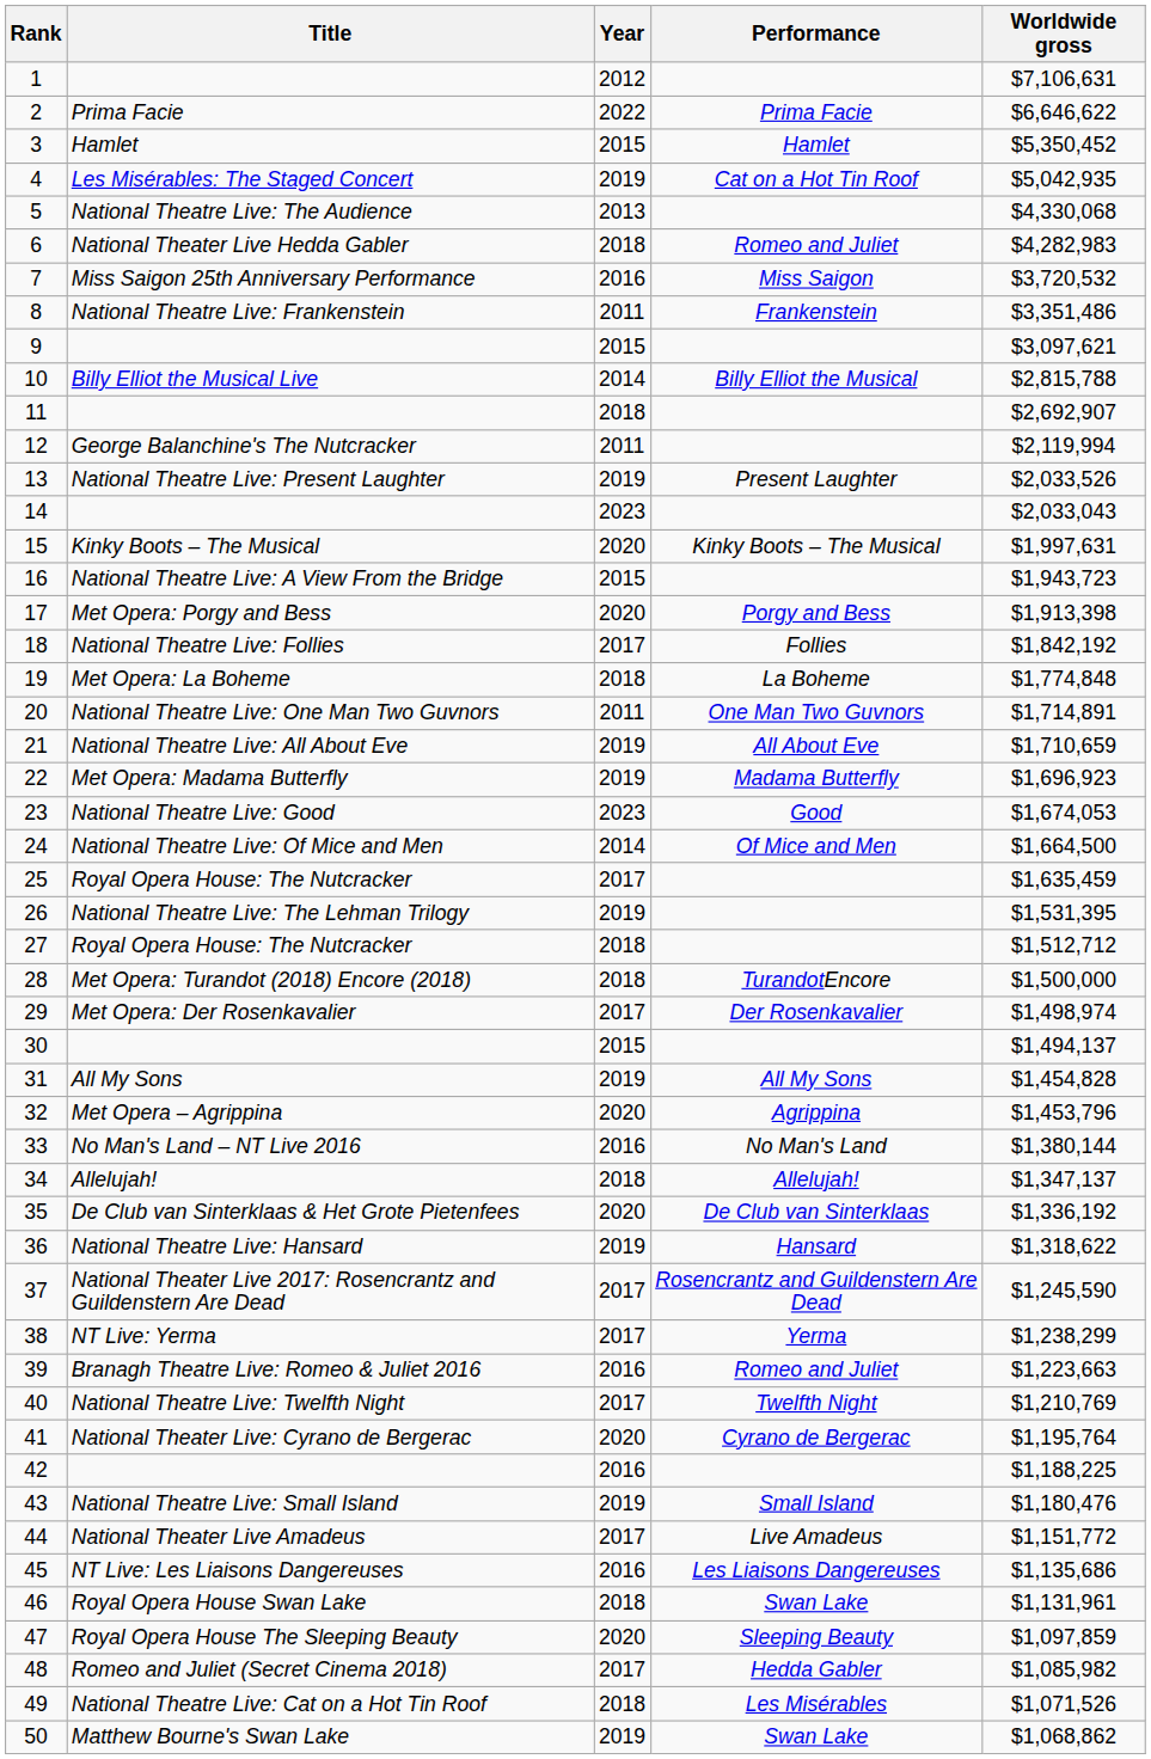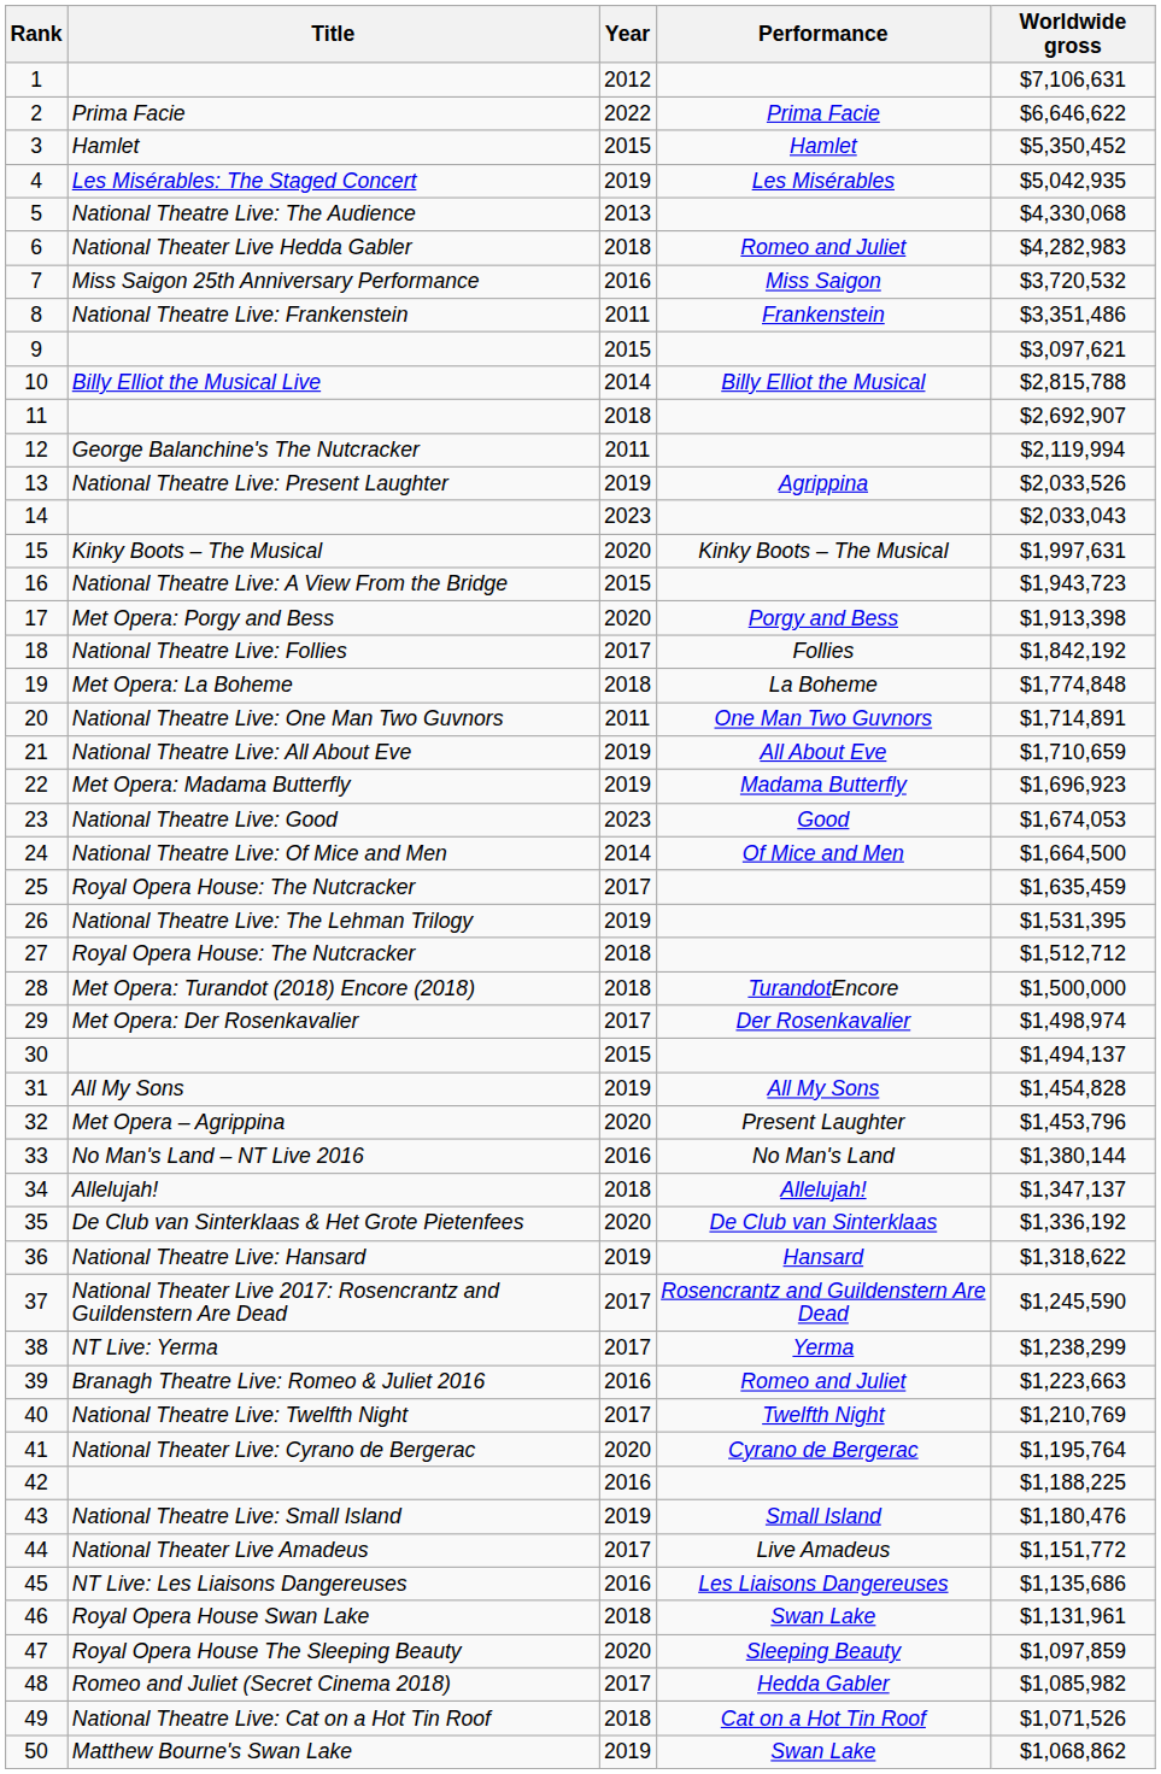4 | Performance: Cat on a Hot Tin Roof -> Les Misérables
13 | Performance: Present Laughter -> Agrippina
32 | Performance: Agrippina -> Present Laughter
49 | Performance: Les Misérables -> Cat on a Hot Tin Roof
